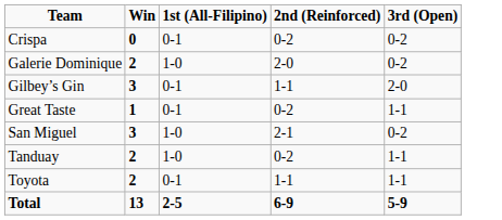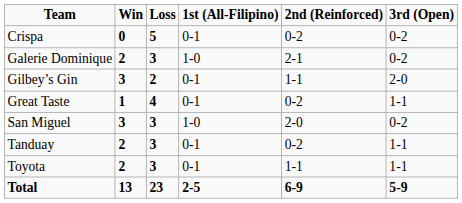+ column: Loss | 5 | 3 | 2 | 4 | 3 | 3 | 3 | 23
Galerie Dominique | 2nd (Reinforced): 2-0 -> 2-1
San Miguel | 2nd (Reinforced): 2-1 -> 2-0
Tanduay | 1st (All-Filipino): 1-0 -> 0-1
